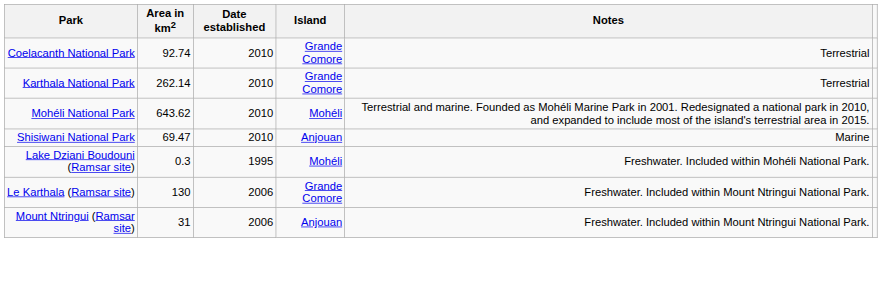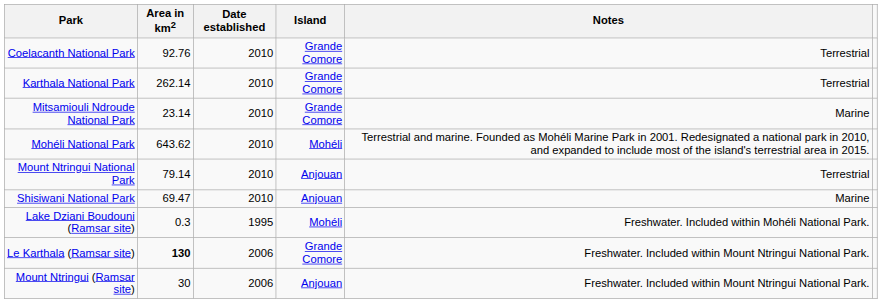Coelacanth National Park | Area in km2: 92.74 -> 92.76
+ row: Mitsamiouli Ndroude National Park | 23.14 | 2010 | Grande Comore | Marine
+ row: Mount Ntringui National Park | 79.14 | 2010 | Anjouan | Terrestrial
Le Karthala (Ramsar site) | Area in km2: normal -> bold
Mount Ntringui (Ramsar site) | Area in km2: 31 -> 30
